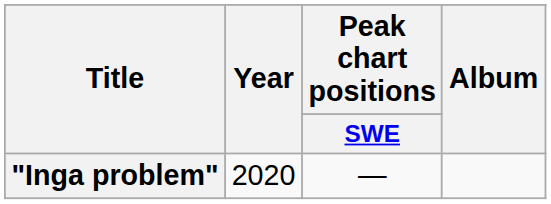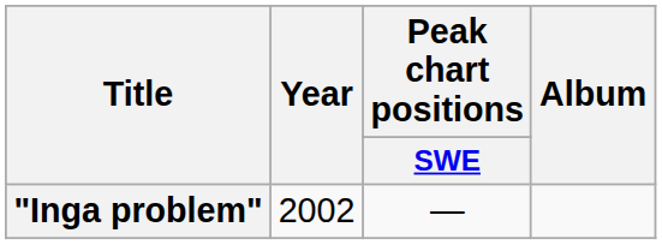"Inga problem" | Year: 2020 -> 2002
